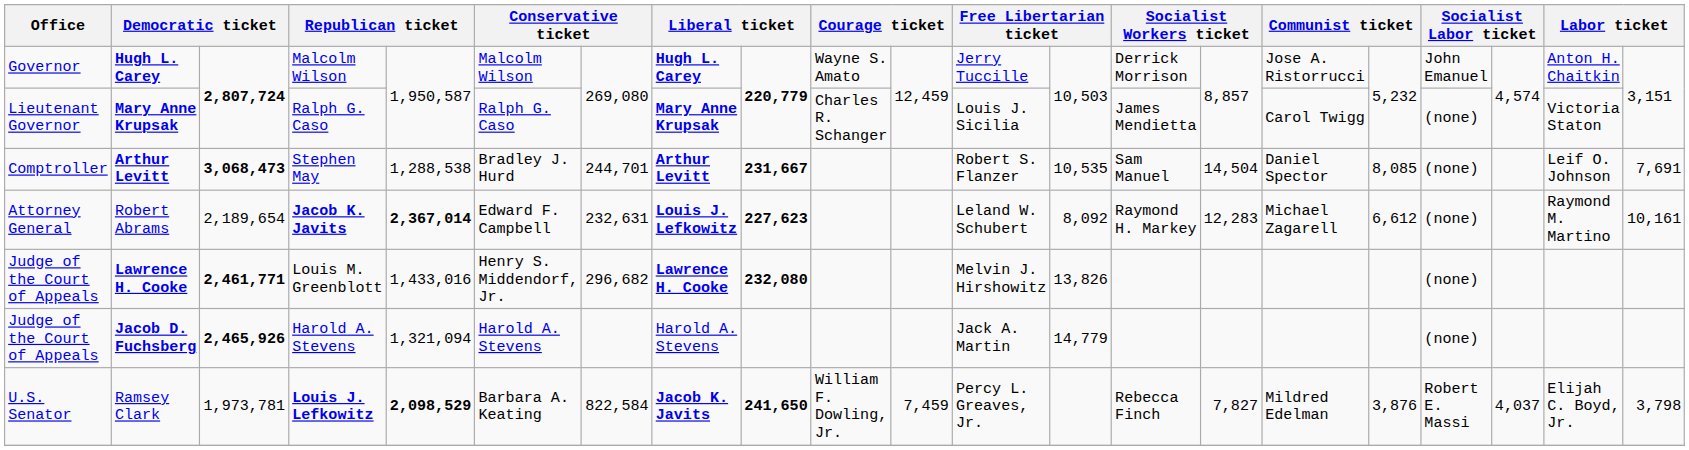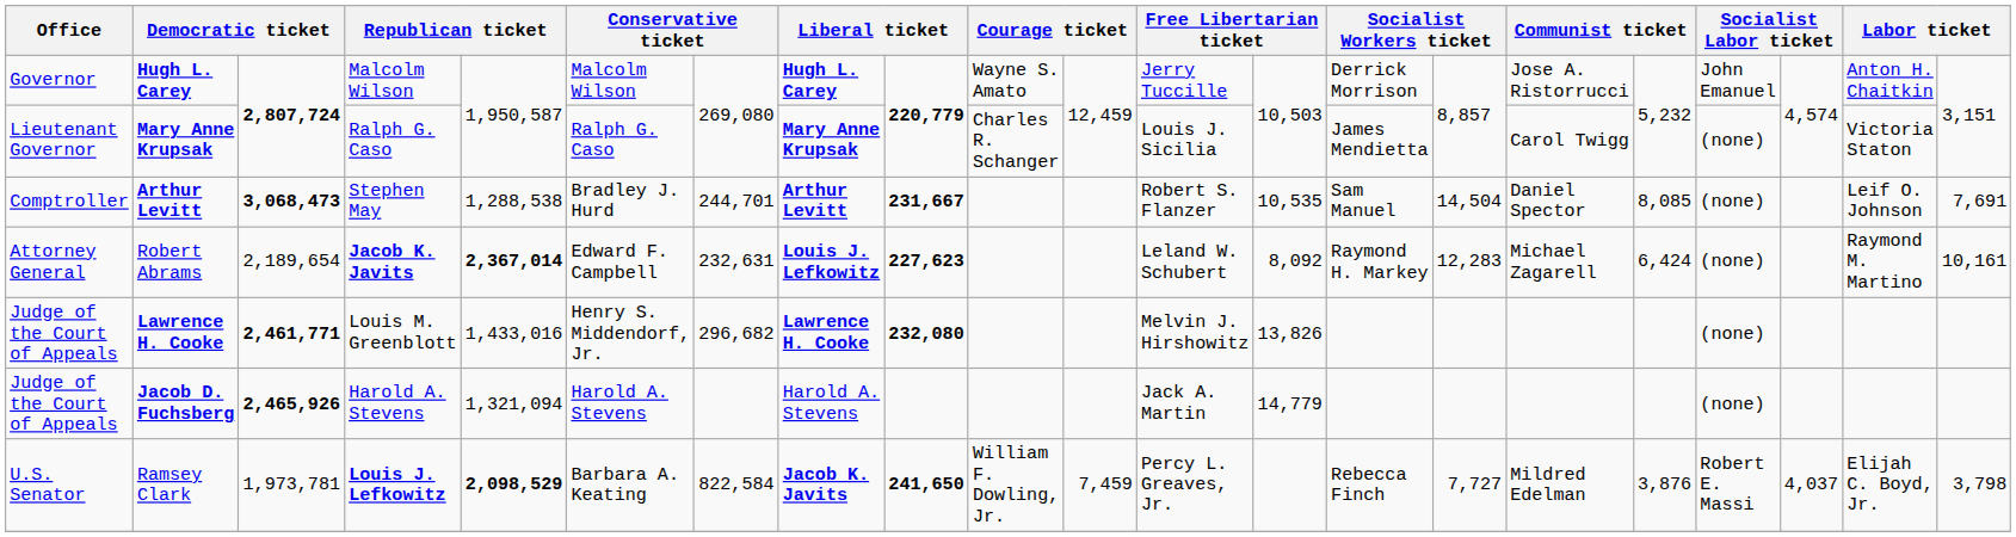Robert Abrams | column 17: 6,612 -> 6,424
Ramsey Clark | column 15: 7,827 -> 7,727
